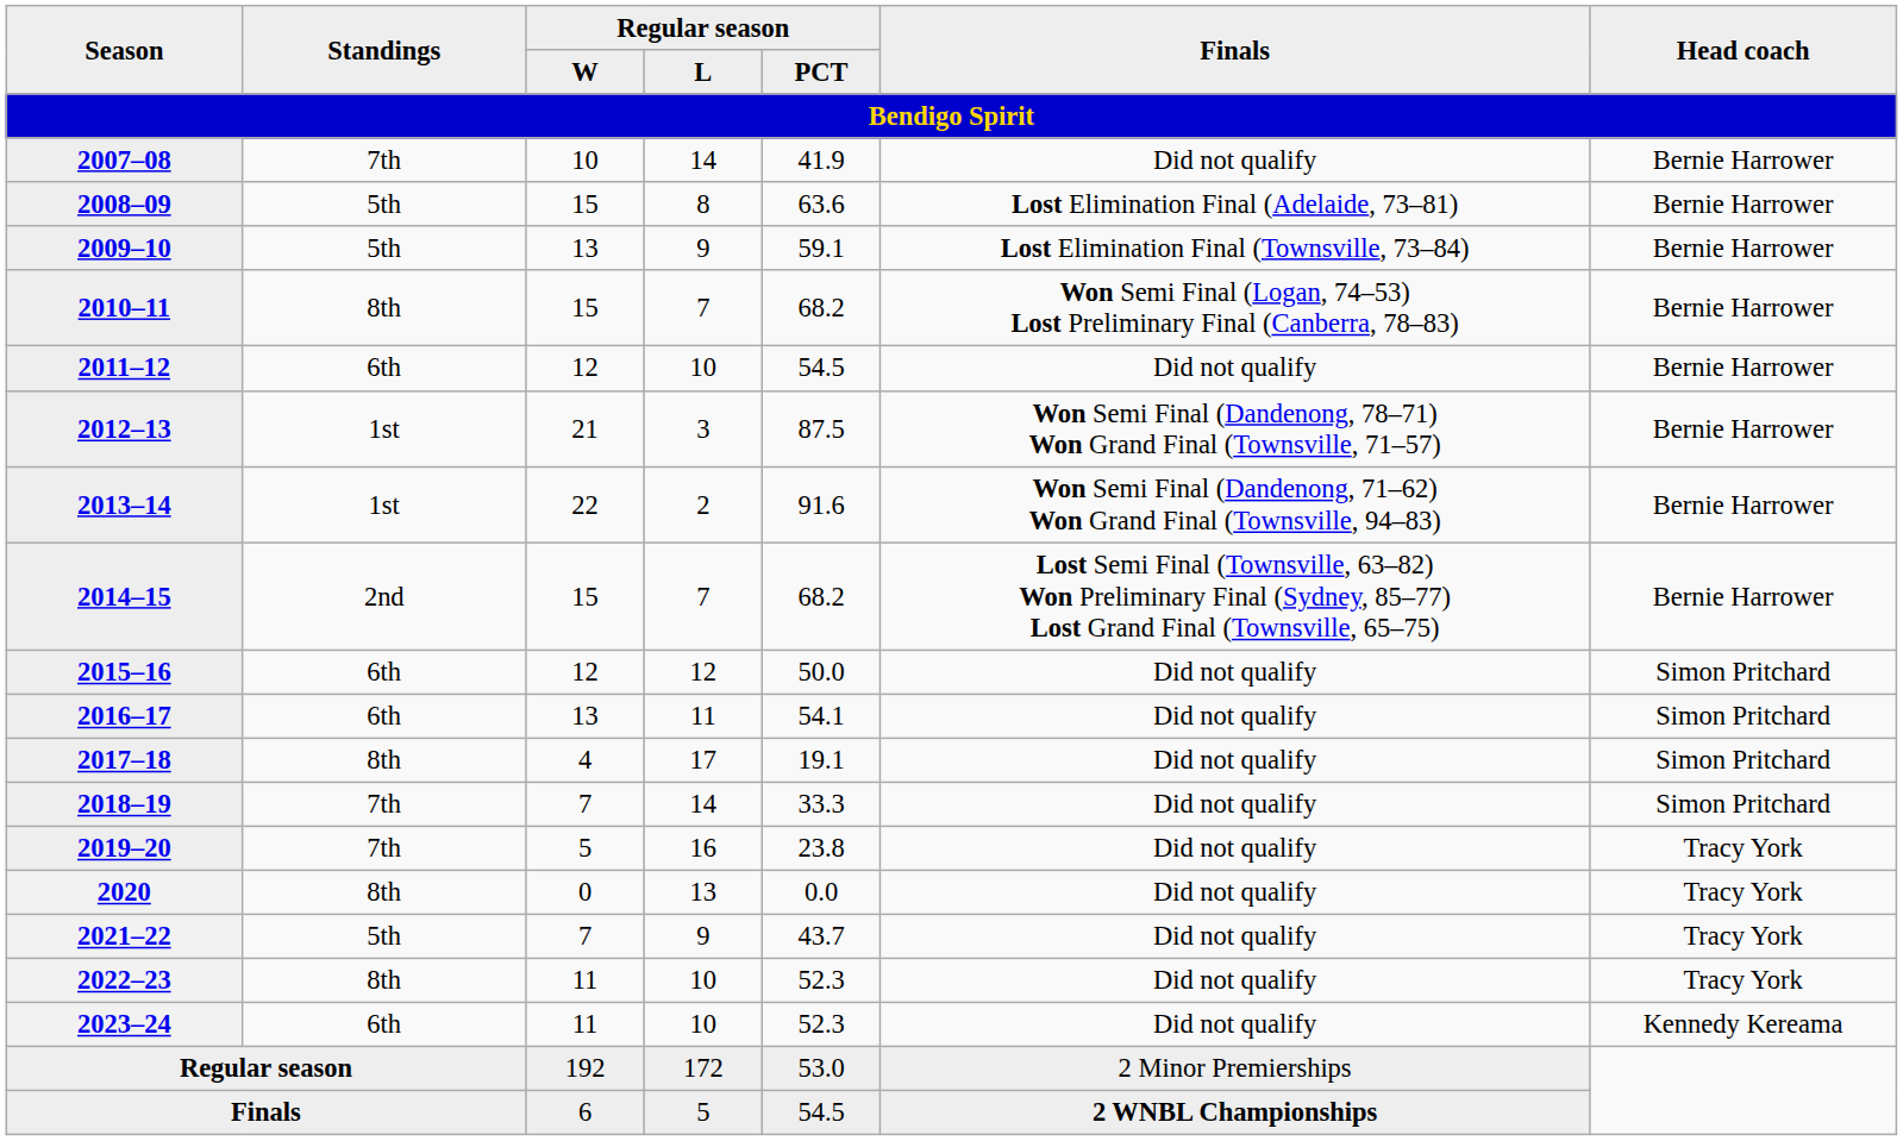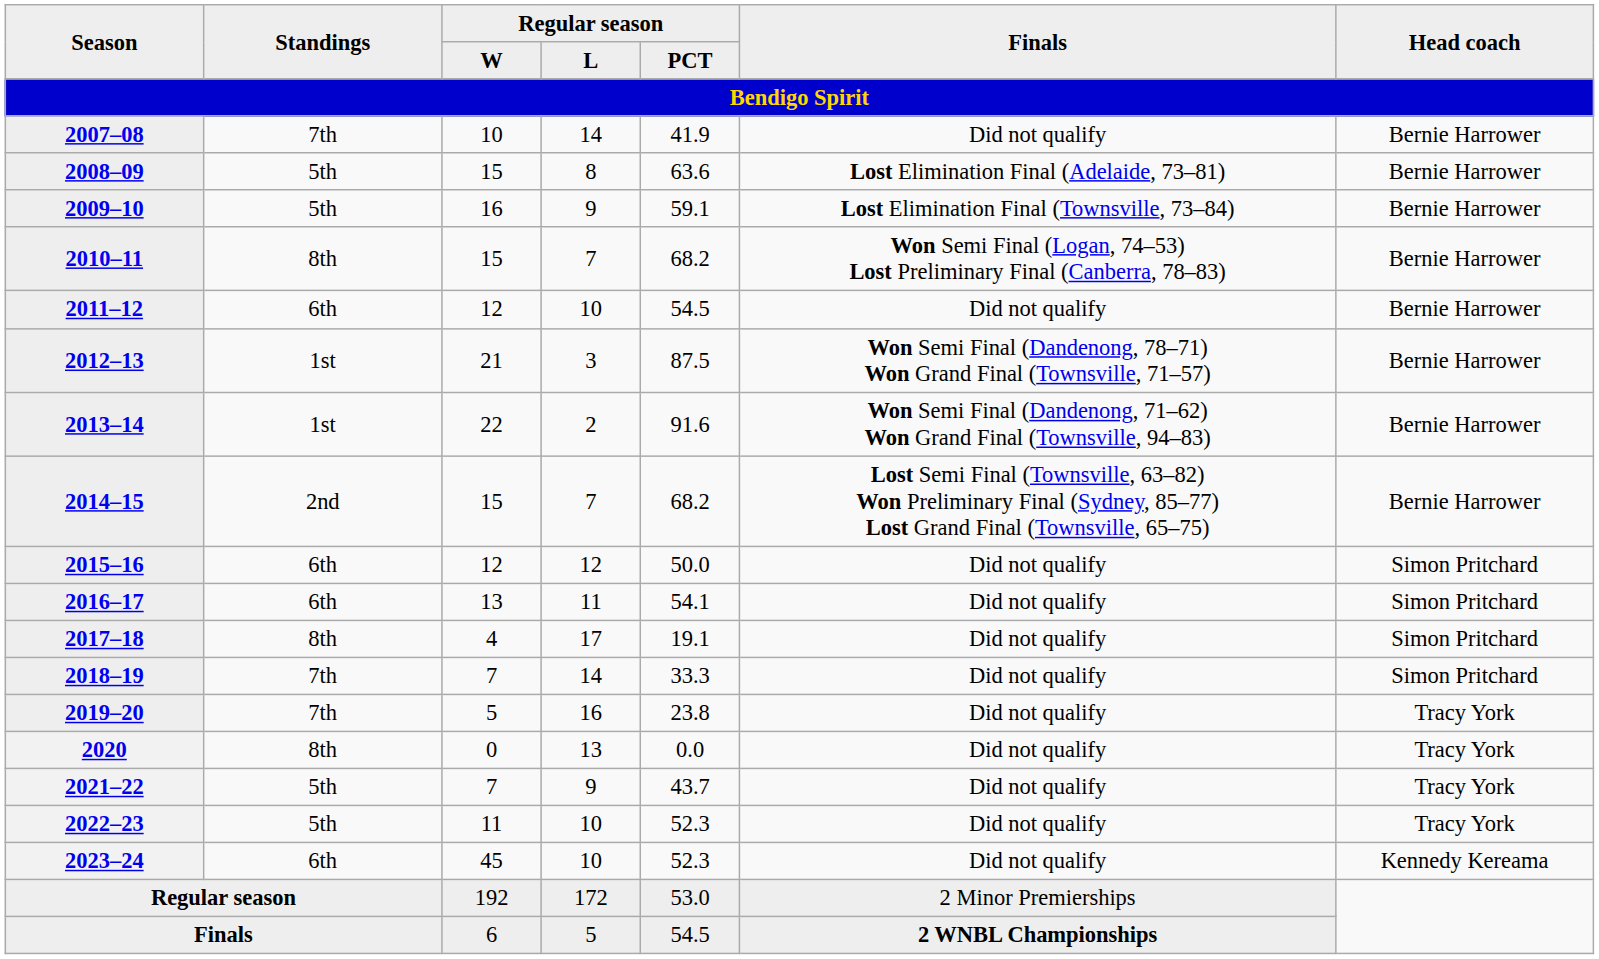2009–10 | Regular season / W: 13 -> 16
2022–23 | Standings: 8th -> 5th
2023–24 | Regular season / W: 11 -> 45
